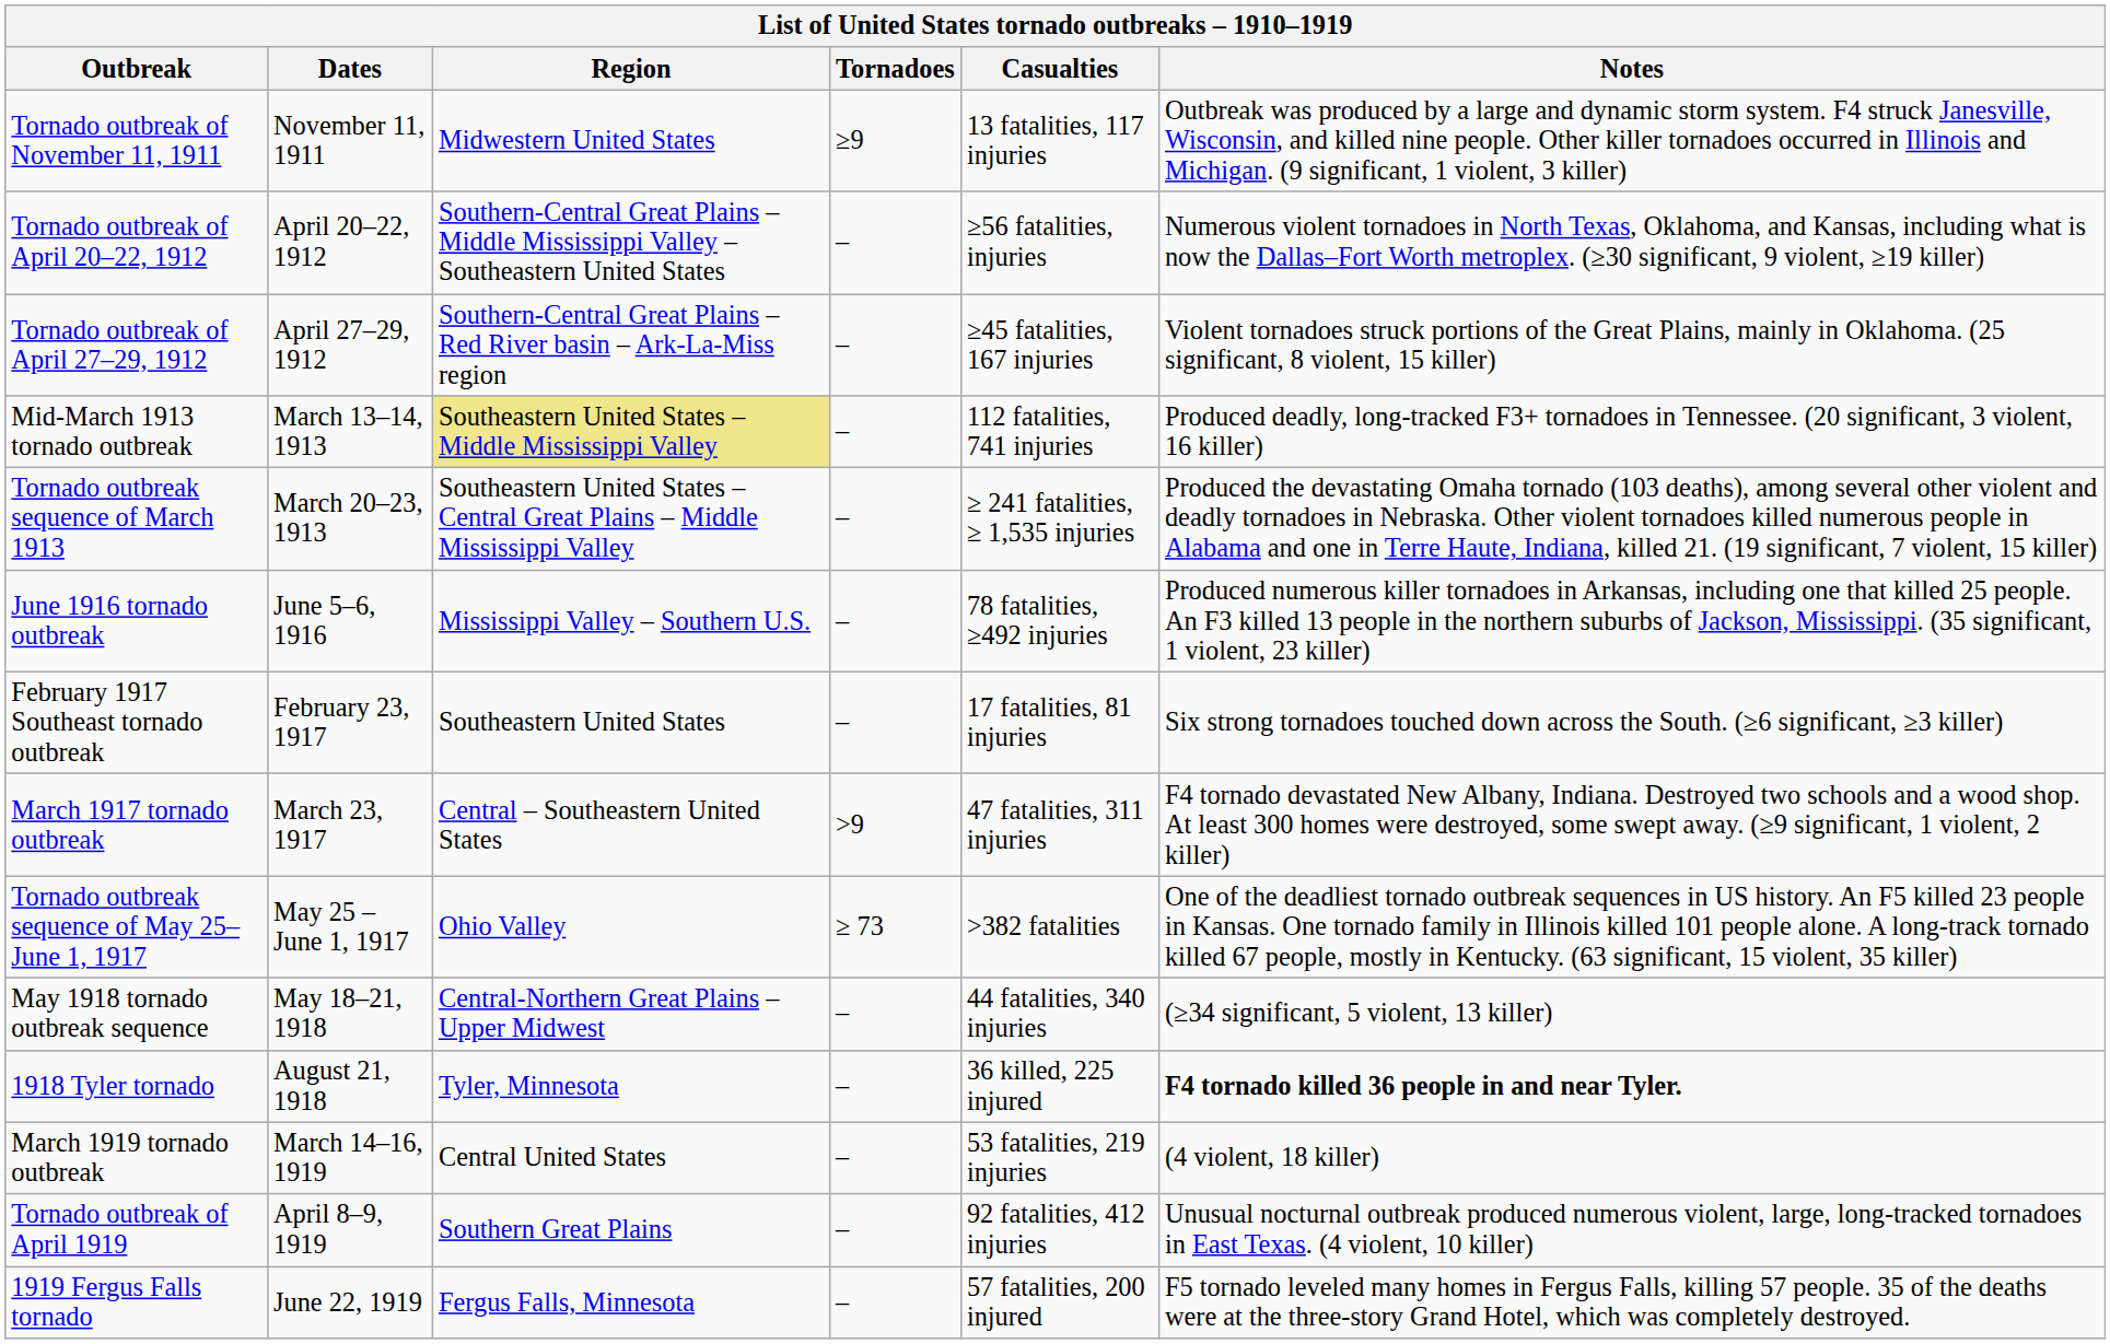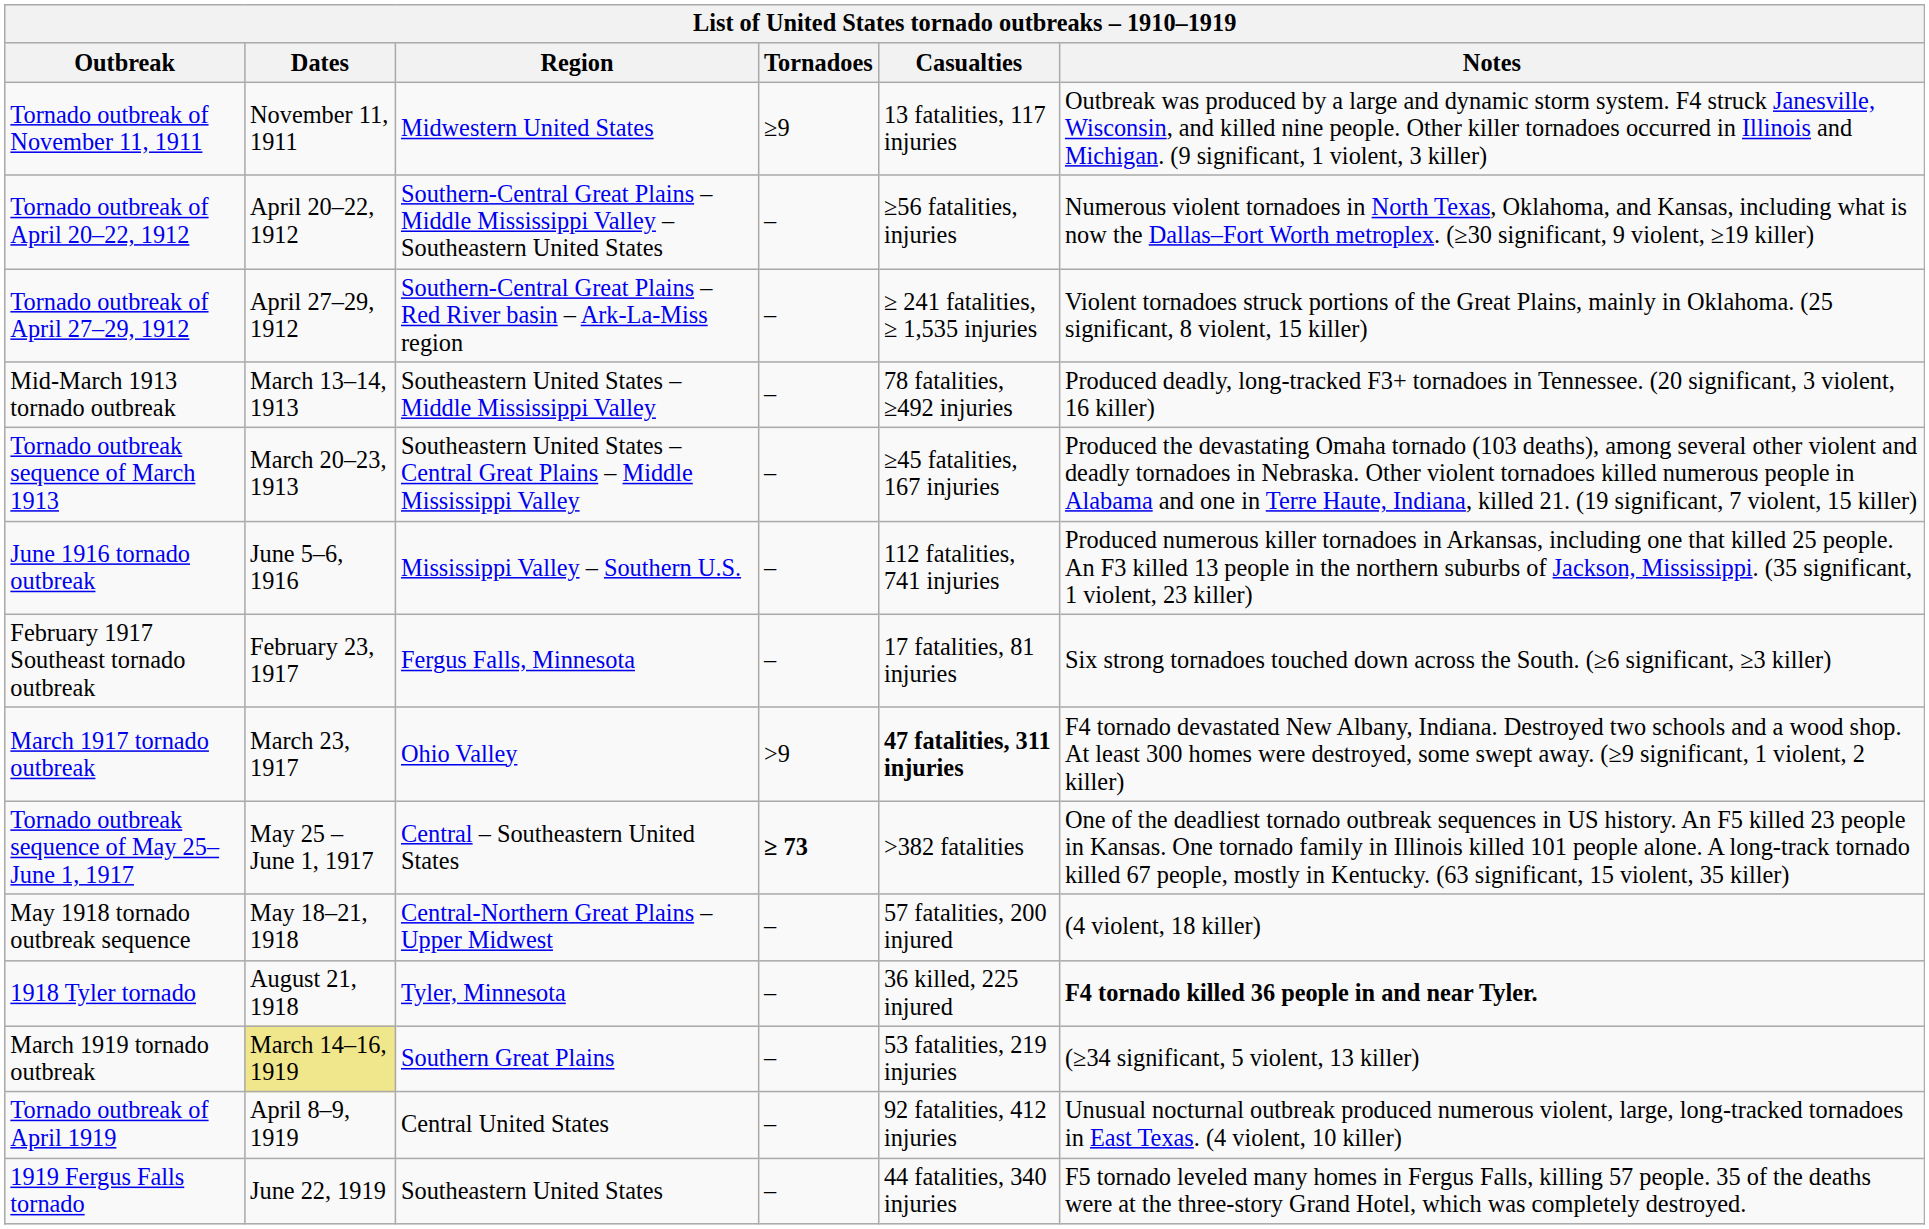Tornado outbreak of April 27–29, 1912 | Casualties: ≥45 fatalities, 167 injuries -> ≥ 241 fatalities, ≥ 1,535 injuries
Mid-March 1913 tornado outbreak | Region: khaki background -> no background
Mid-March 1913 tornado outbreak | Casualties: 112 fatalities, 741 injuries -> 78 fatalities, ≥492 injuries
Tornado outbreak sequence of March 1913 | Casualties: ≥ 241 fatalities, ≥ 1,535 injuries -> ≥45 fatalities, 167 injuries
June 1916 tornado outbreak | Casualties: 78 fatalities, ≥492 injuries -> 112 fatalities, 741 injuries
February 1917 Southeast tornado outbreak | Region: Southeastern United States -> Fergus Falls, Minnesota
March 1917 tornado outbreak | Region: Central – Southeastern United States -> Ohio Valley
March 1917 tornado outbreak | Casualties: normal -> bold
Tornado outbreak sequence of May 25–June 1, 1917 | Region: Ohio Valley -> Central – Southeastern United States
Tornado outbreak sequence of May 25–June 1, 1917 | Tornadoes: normal -> bold
May 1918 tornado outbreak sequence | Casualties: 44 fatalities, 340 injuries -> 57 fatalities, 200 injured
May 1918 tornado outbreak sequence | Notes: (≥34 significant, 5 violent, 13 killer) -> (4 violent, 18 killer)
March 1919 tornado outbreak | Dates: no background -> khaki background
March 1919 tornado outbreak | Region: Central United States -> Southern Great Plains
March 1919 tornado outbreak | Notes: (4 violent, 18 killer) -> (≥34 significant, 5 violent, 13 killer)
Tornado outbreak of April 1919 | Region: Southern Great Plains -> Central United States
1919 Fergus Falls tornado | Region: Fergus Falls, Minnesota -> Southeastern United States
1919 Fergus Falls tornado | Casualties: 57 fatalities, 200 injured -> 44 fatalities, 340 injuries
